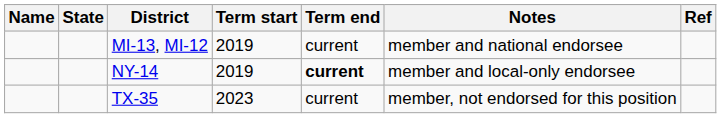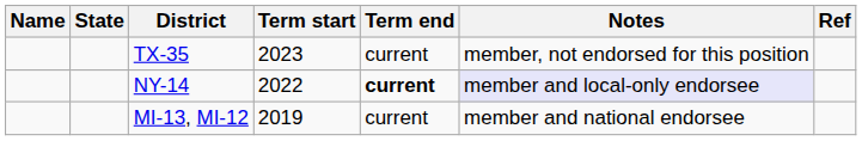rows swapped: TX-35 <-> MI-13, MI-12
NY-14 | Term start: 2019 -> 2022
NY-14 | Notes: no background -> lavender background
